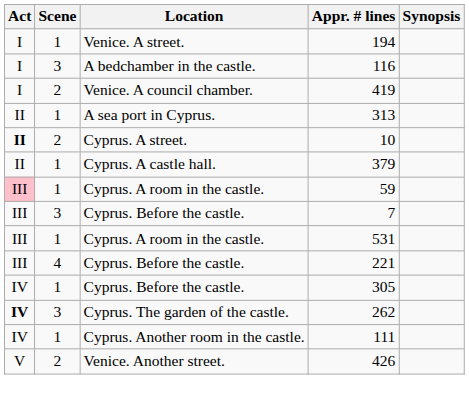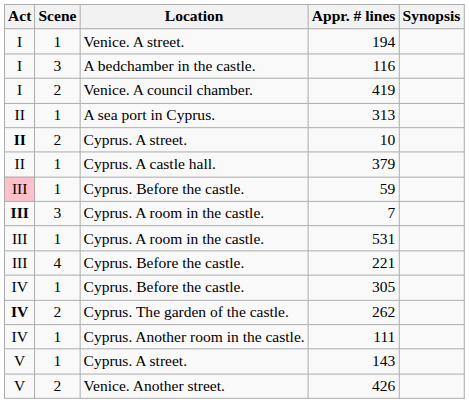59 | Location: Cyprus. A room in the castle. -> Cyprus. Before the castle.
7 | Act: normal -> bold
7 | Location: Cyprus. Before the castle. -> Cyprus. A room in the castle.
262 | Scene: 3 -> 2
+ row: V | 1 | Cyprus. A street. | 143
